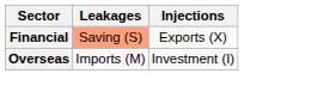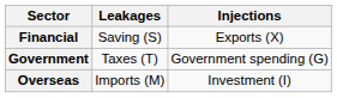Financial | Leakages: lightsalmon background -> no background
+ row: Government | Taxes (T) | Government spending (G)
